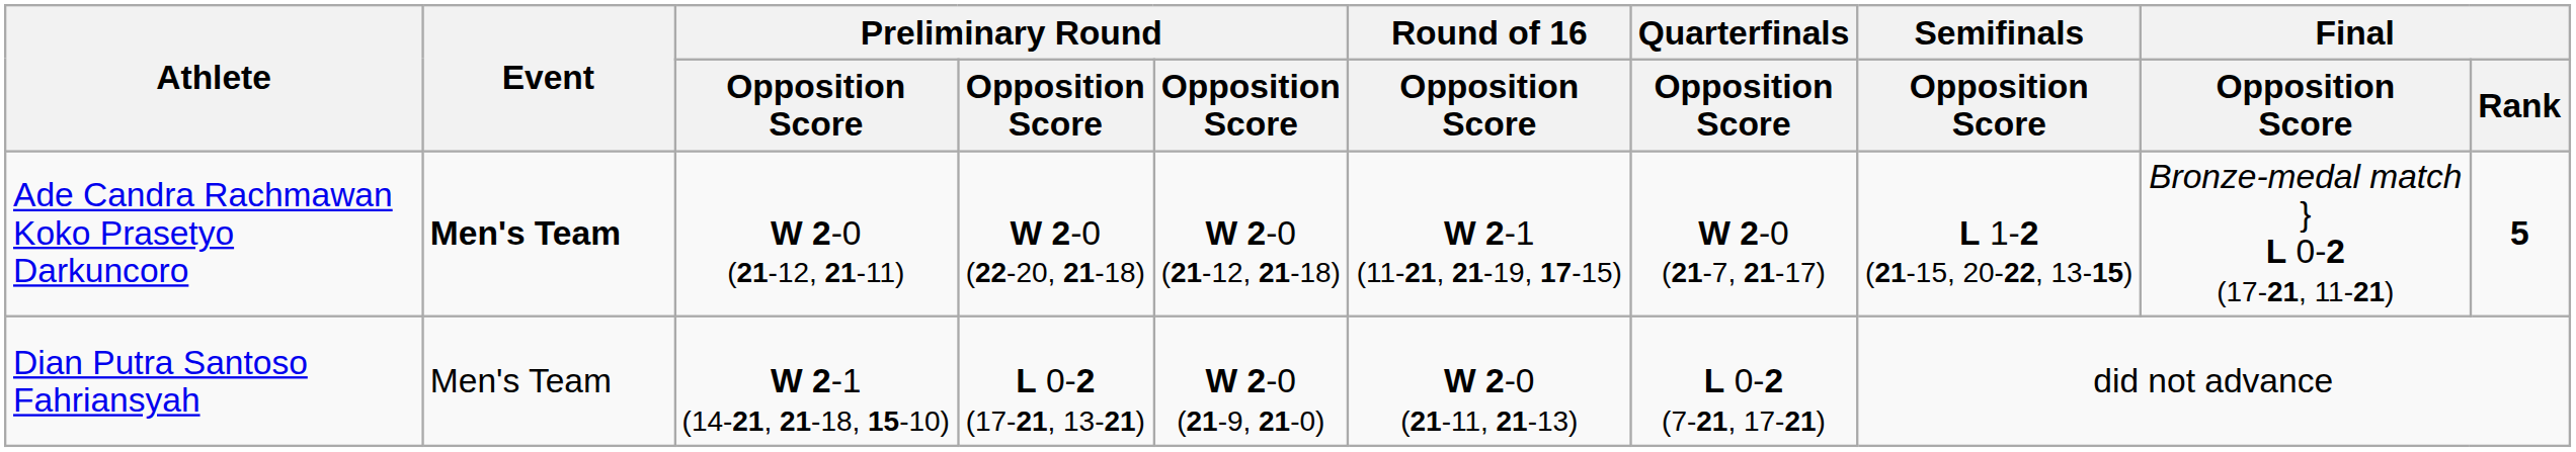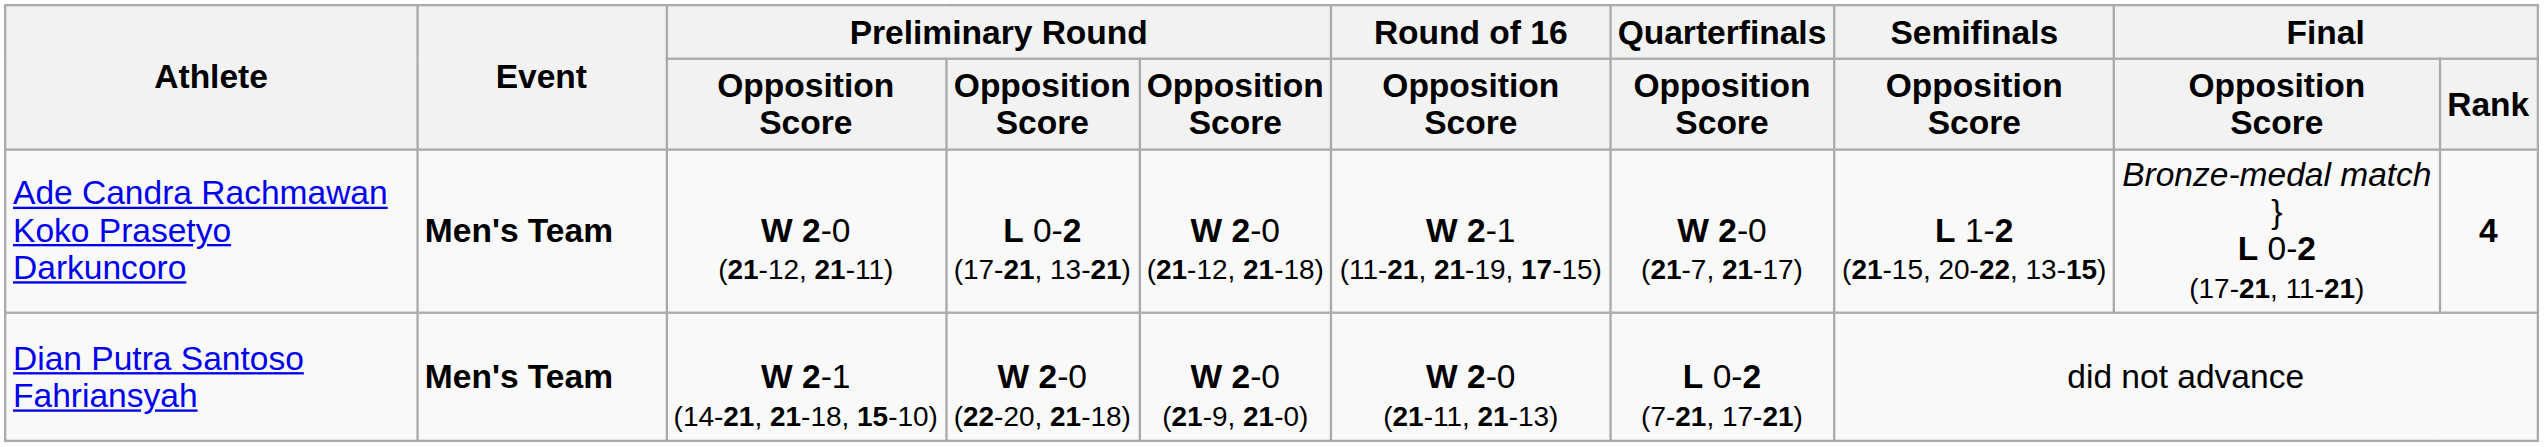Ade Candra Rachmawan Koko Prasetyo Darkuncoro | column 4: W 2-0 (22-20, 21-18) -> L 0-2 (17-21, 13-21)
Ade Candra Rachmawan Koko Prasetyo Darkuncoro | Final / Rank: 5 -> 4
Dian Putra Santoso Fahriansyah | Event: normal -> bold
Dian Putra Santoso Fahriansyah | column 4: L 0-2 (17-21, 13-21) -> W 2-0 (22-20, 21-18)
